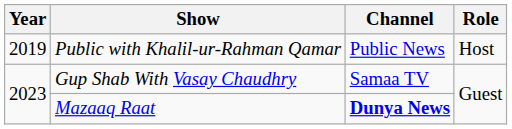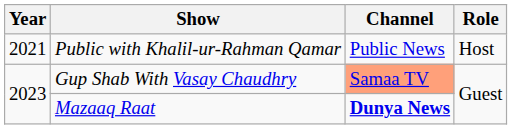Public with Khalil-ur-Rahman Qamar | Year: 2019 -> 2021
Gup Shab With Vasay Chaudhry | Channel: no background -> lightsalmon background
